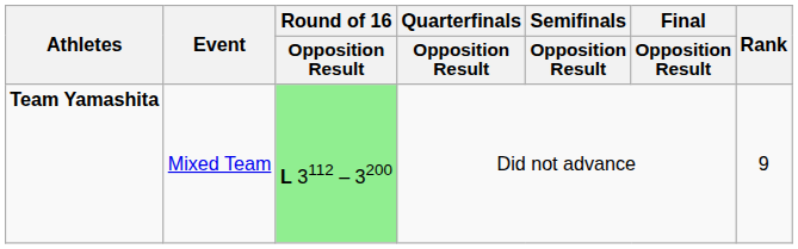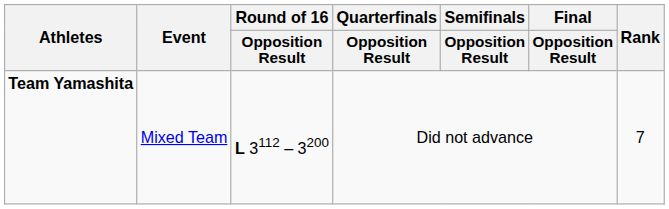Team Yamashita | Round of 16 / Opposition Result: lightgreen background -> no background
Team Yamashita | Rank: 9 -> 7
